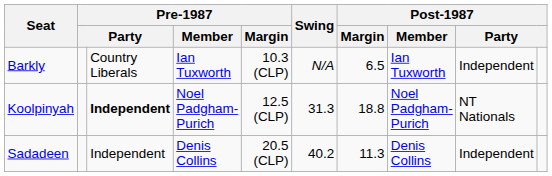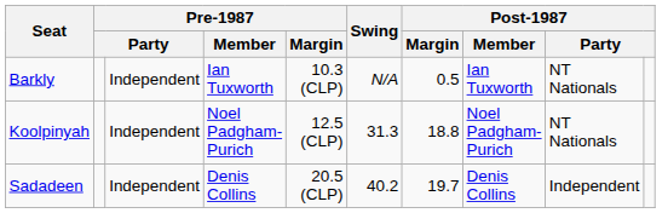Barkly | column 3: Country Liberals -> Independent
Barkly | Post-1987 / Margin: 6.5 -> 0.5
Barkly | column 9: Independent -> NT Nationals
Koolpinyah | column 3: bold -> normal
Sadadeen | Post-1987 / Margin: 11.3 -> 19.7
